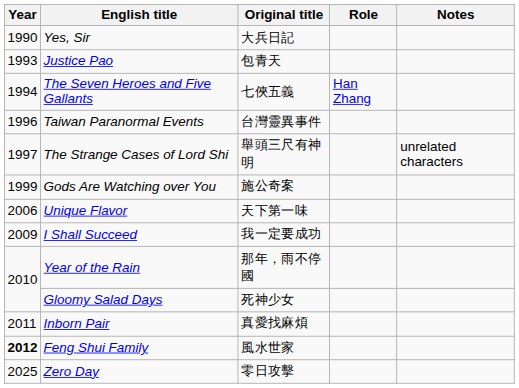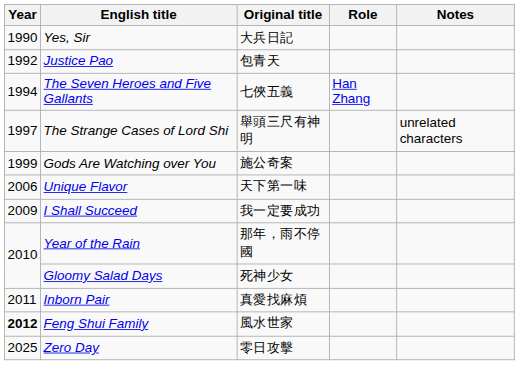Justice Pao | Year: 1993 -> 1992
- row: 1996 | Taiwan Paranormal Events | 台灣靈異事件
